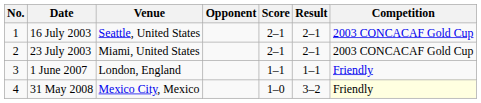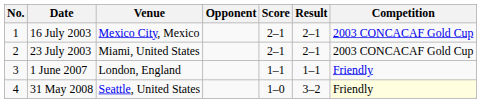16 July 2003 | Venue: Seattle, United States -> Mexico City, Mexico
31 May 2008 | Venue: Mexico City, Mexico -> Seattle, United States
